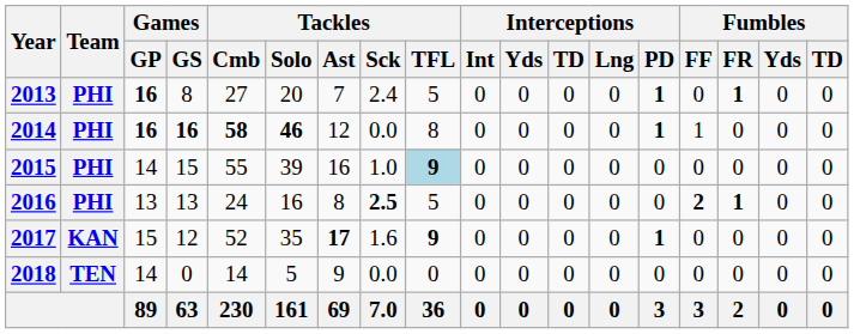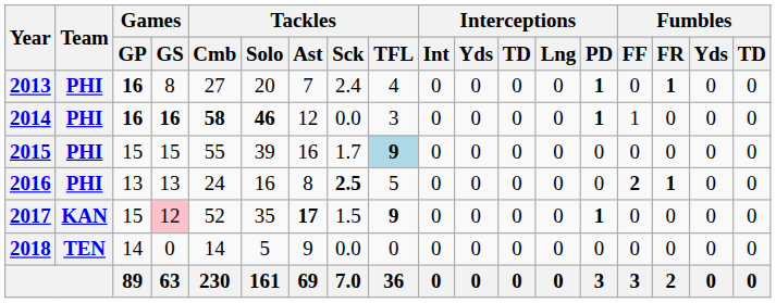2013 | Tackles / TFL: 5 -> 4
2014 | Tackles / TFL: 8 -> 3
2015 | Games / GP: 14 -> 15
2015 | Tackles / Sck: 1.0 -> 1.7
2017 | Games / GS: no background -> pink background
2017 | Tackles / Sck: 1.6 -> 1.5
